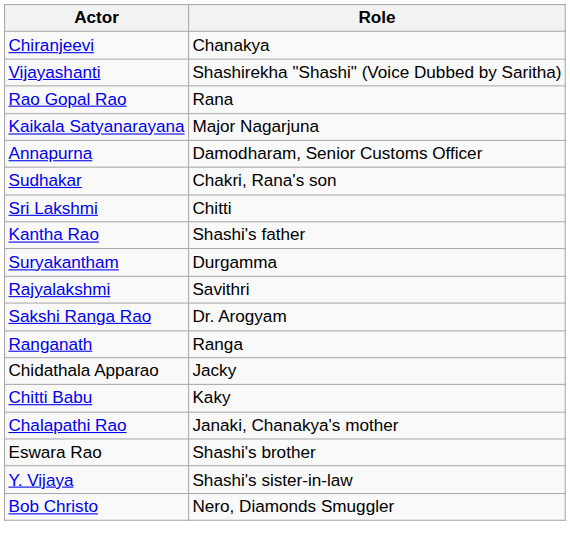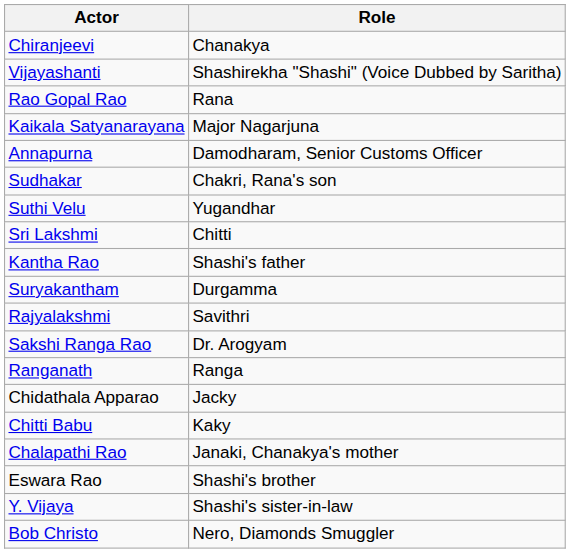+ row: Suthi Velu | Yugandhar
